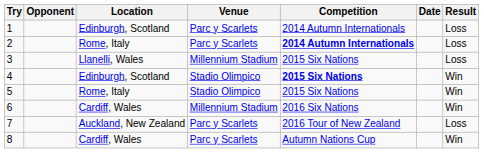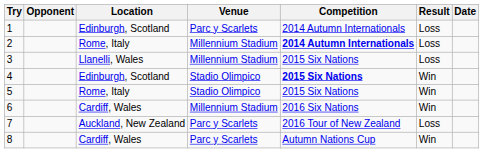columns swapped: Date <-> Result
2 | Venue: Parc y Scarlets -> Millennium Stadium
